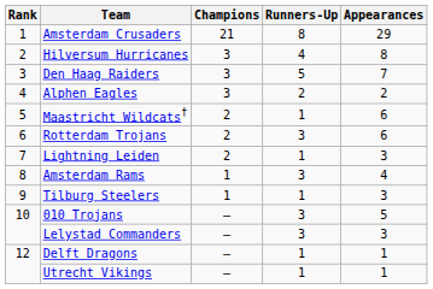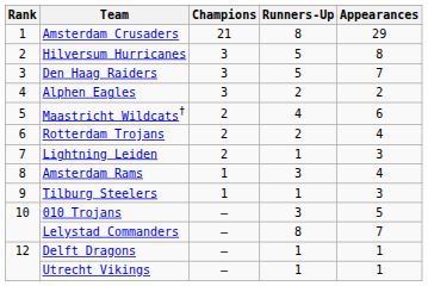Hilversum Hurricanes | Runners-Up: 4 -> 5
Maastricht Wildcats† | Runners-Up: 1 -> 4
Rotterdam Trojans | Runners-Up: 3 -> 2
Rotterdam Trojans | Appearances: 6 -> 4
Lelystad Commanders | Runners-Up: 3 -> 8
Lelystad Commanders | Appearances: 3 -> 7
